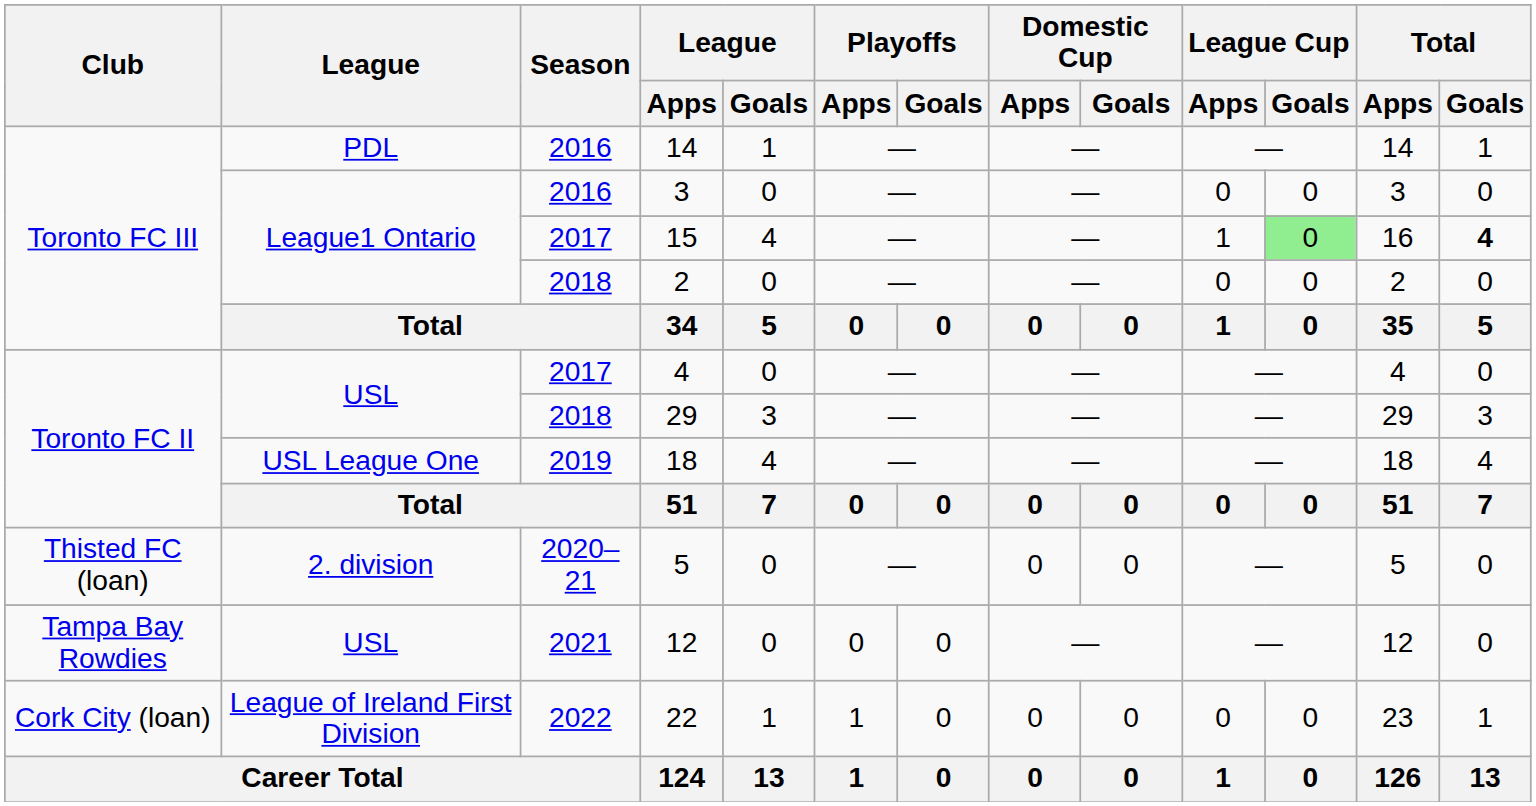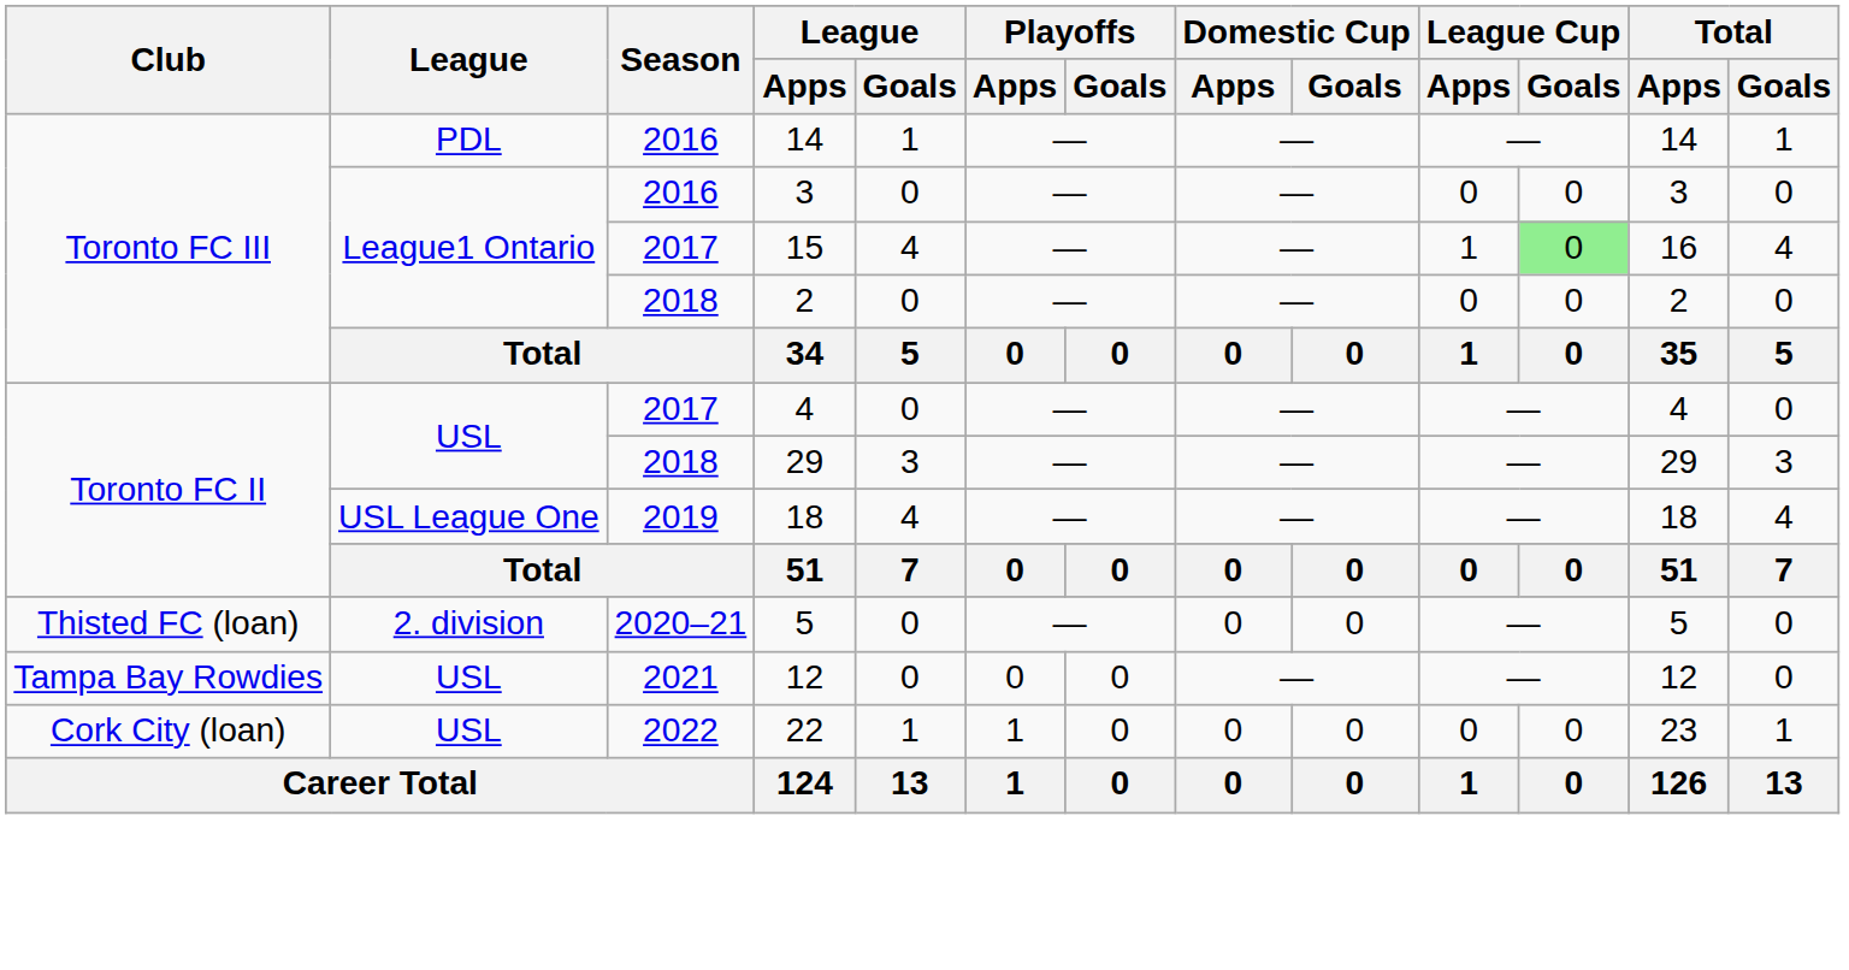15 | Total / Goals: bold -> normal
22 | League: League of Ireland First Division -> USL
